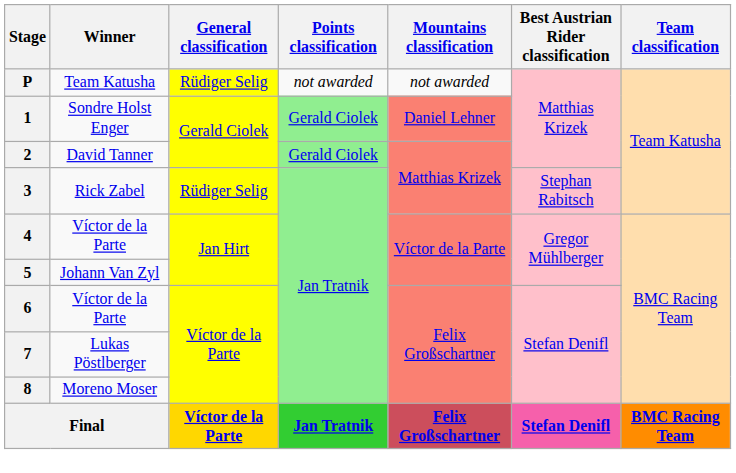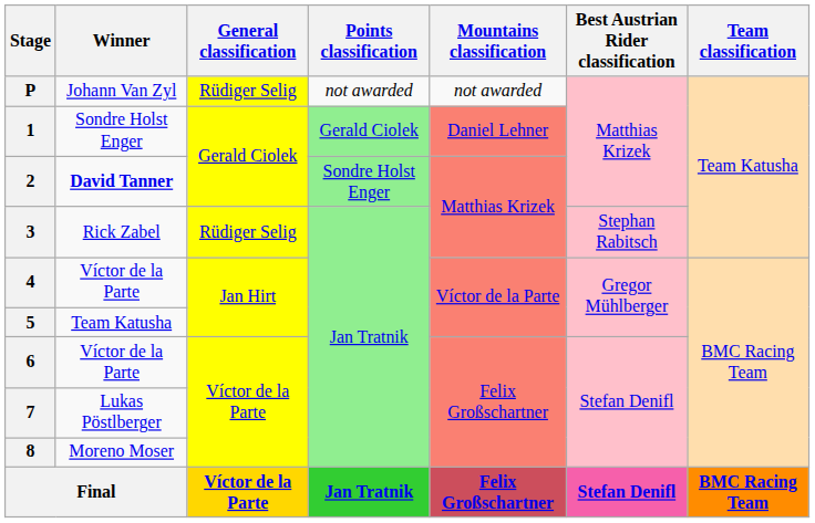P | Winner: Team Katusha -> Johann Van Zyl
2 | Winner: normal -> bold
2 | Points classification: Gerald Ciolek -> Sondre Holst Enger
5 | Winner: Johann Van Zyl -> Team Katusha
